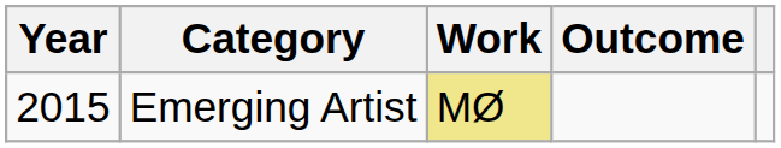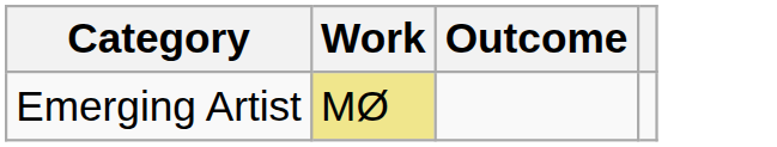- column: Year | 2015
